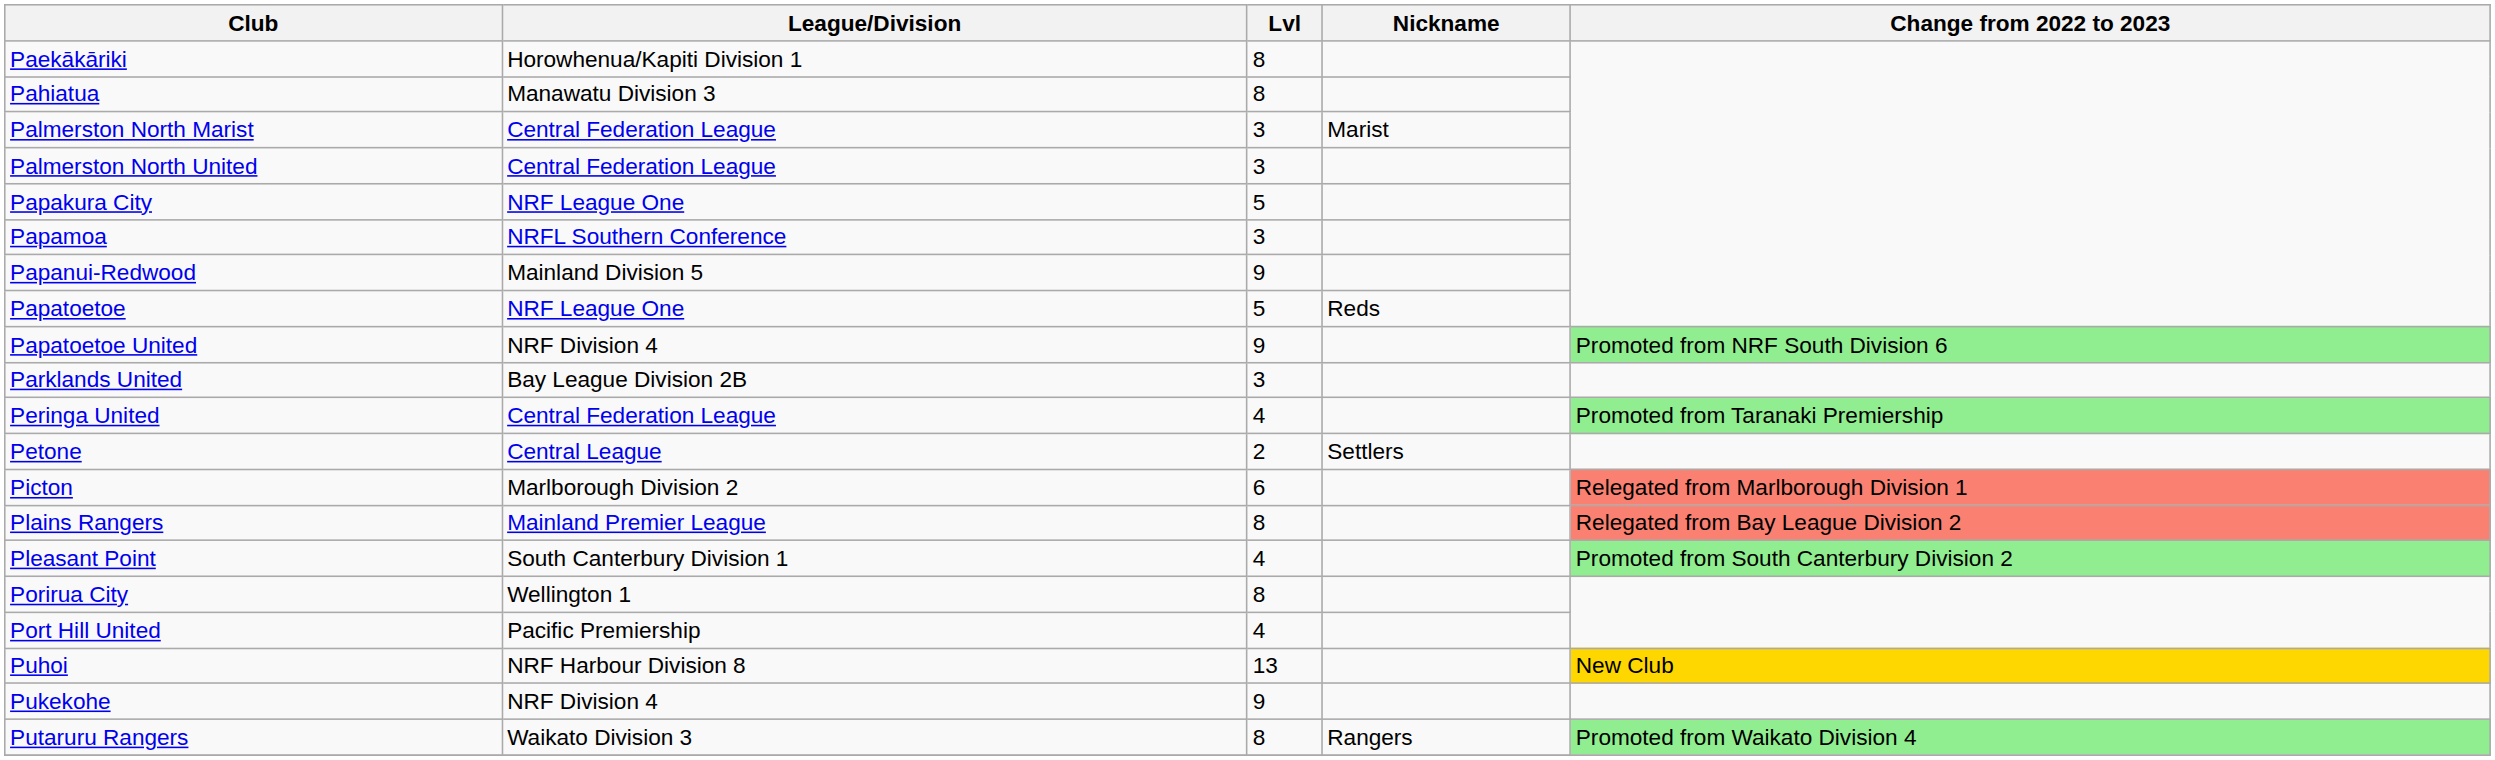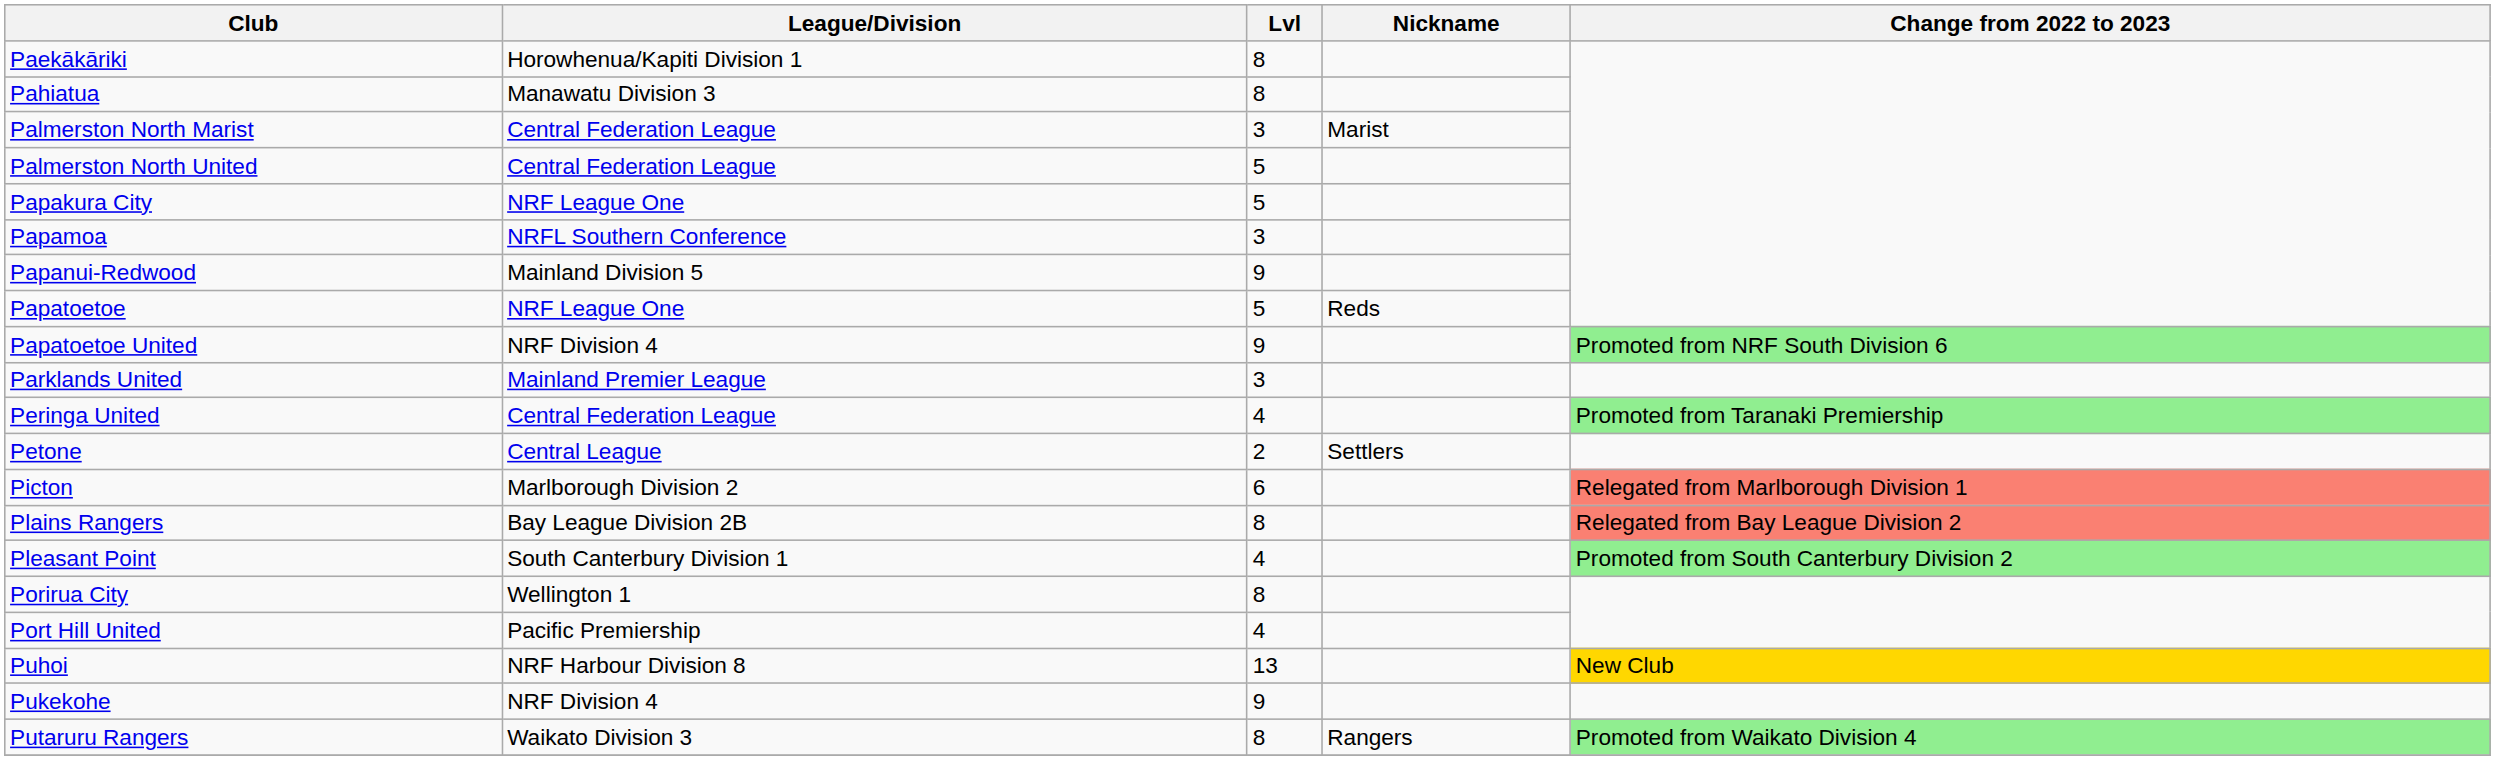Palmerston North United | Lvl: 3 -> 5
Parklands United | League/Division: Bay League Division 2B -> Mainland Premier League
Plains Rangers | League/Division: Mainland Premier League -> Bay League Division 2B
